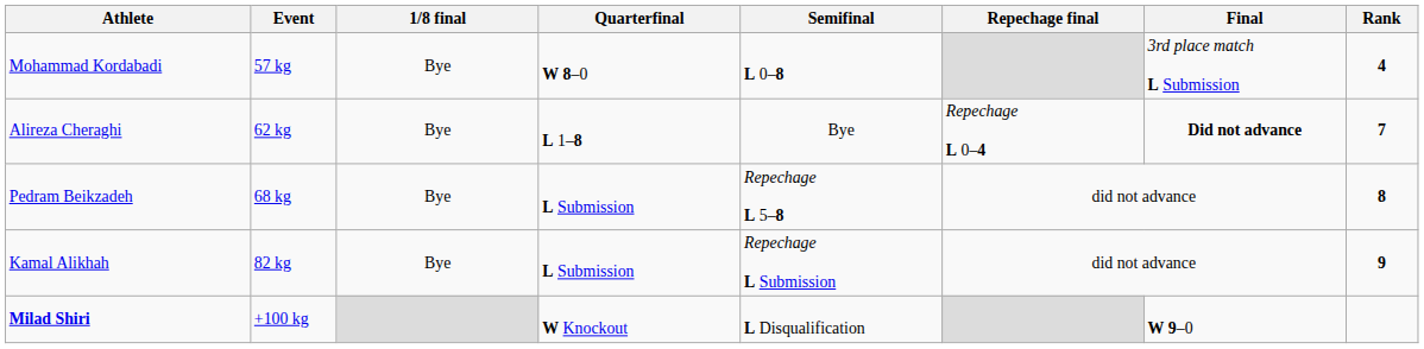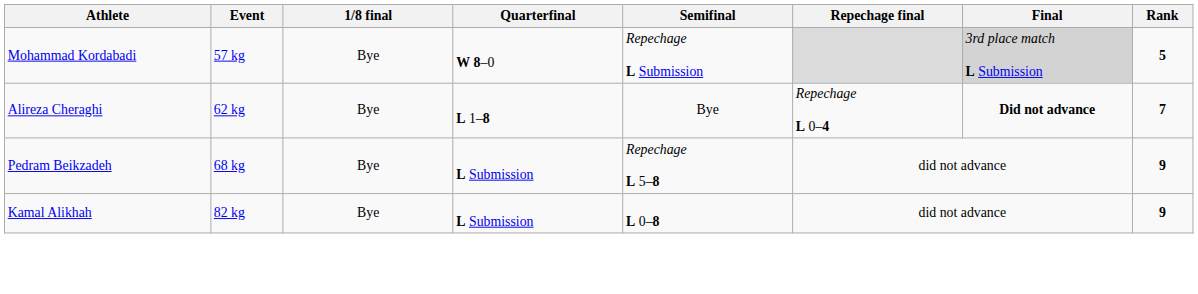Mohammad Kordabadi | Semifinal: L 0–8 -> Repechage L Submission
Mohammad Kordabadi | Final: no background -> lightgrey background
Mohammad Kordabadi | Rank: 4 -> 5
Pedram Beikzadeh | Rank: 8 -> 9
Kamal Alikhah | Semifinal: Repechage L Submission -> L 0–8
- row: Milad Shiri | +100 kg | W Knockout | L Disqualification | W 9–0
